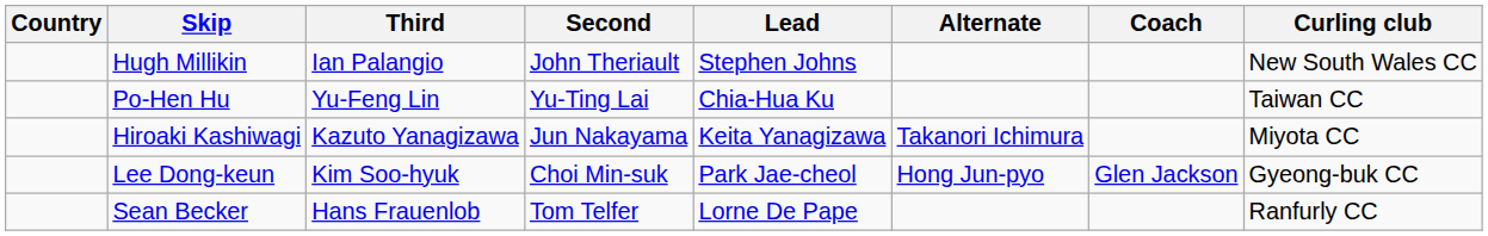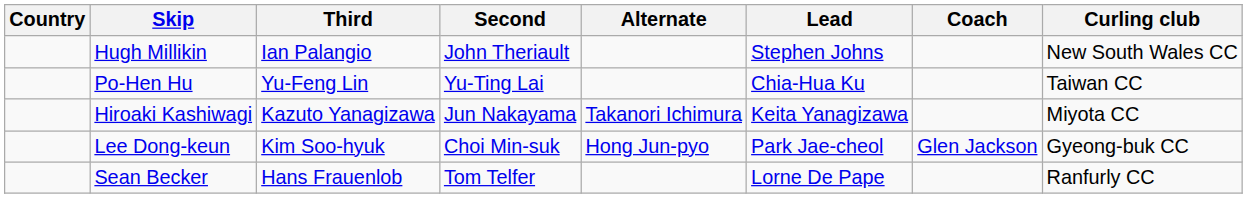columns swapped: Lead <-> Alternate
